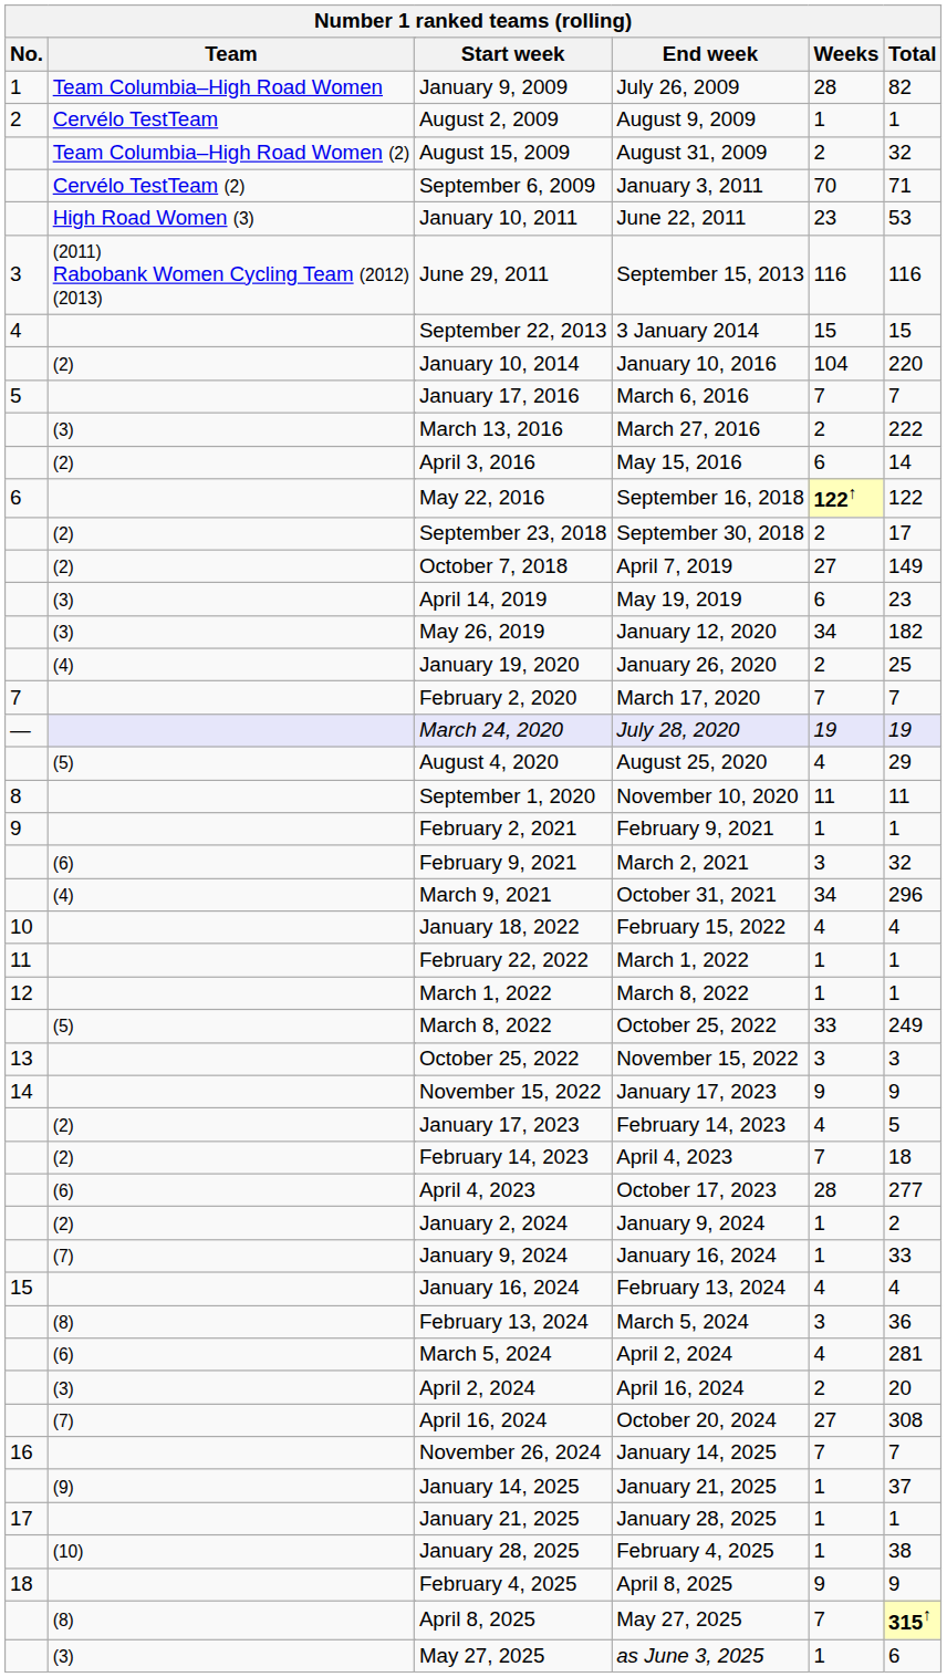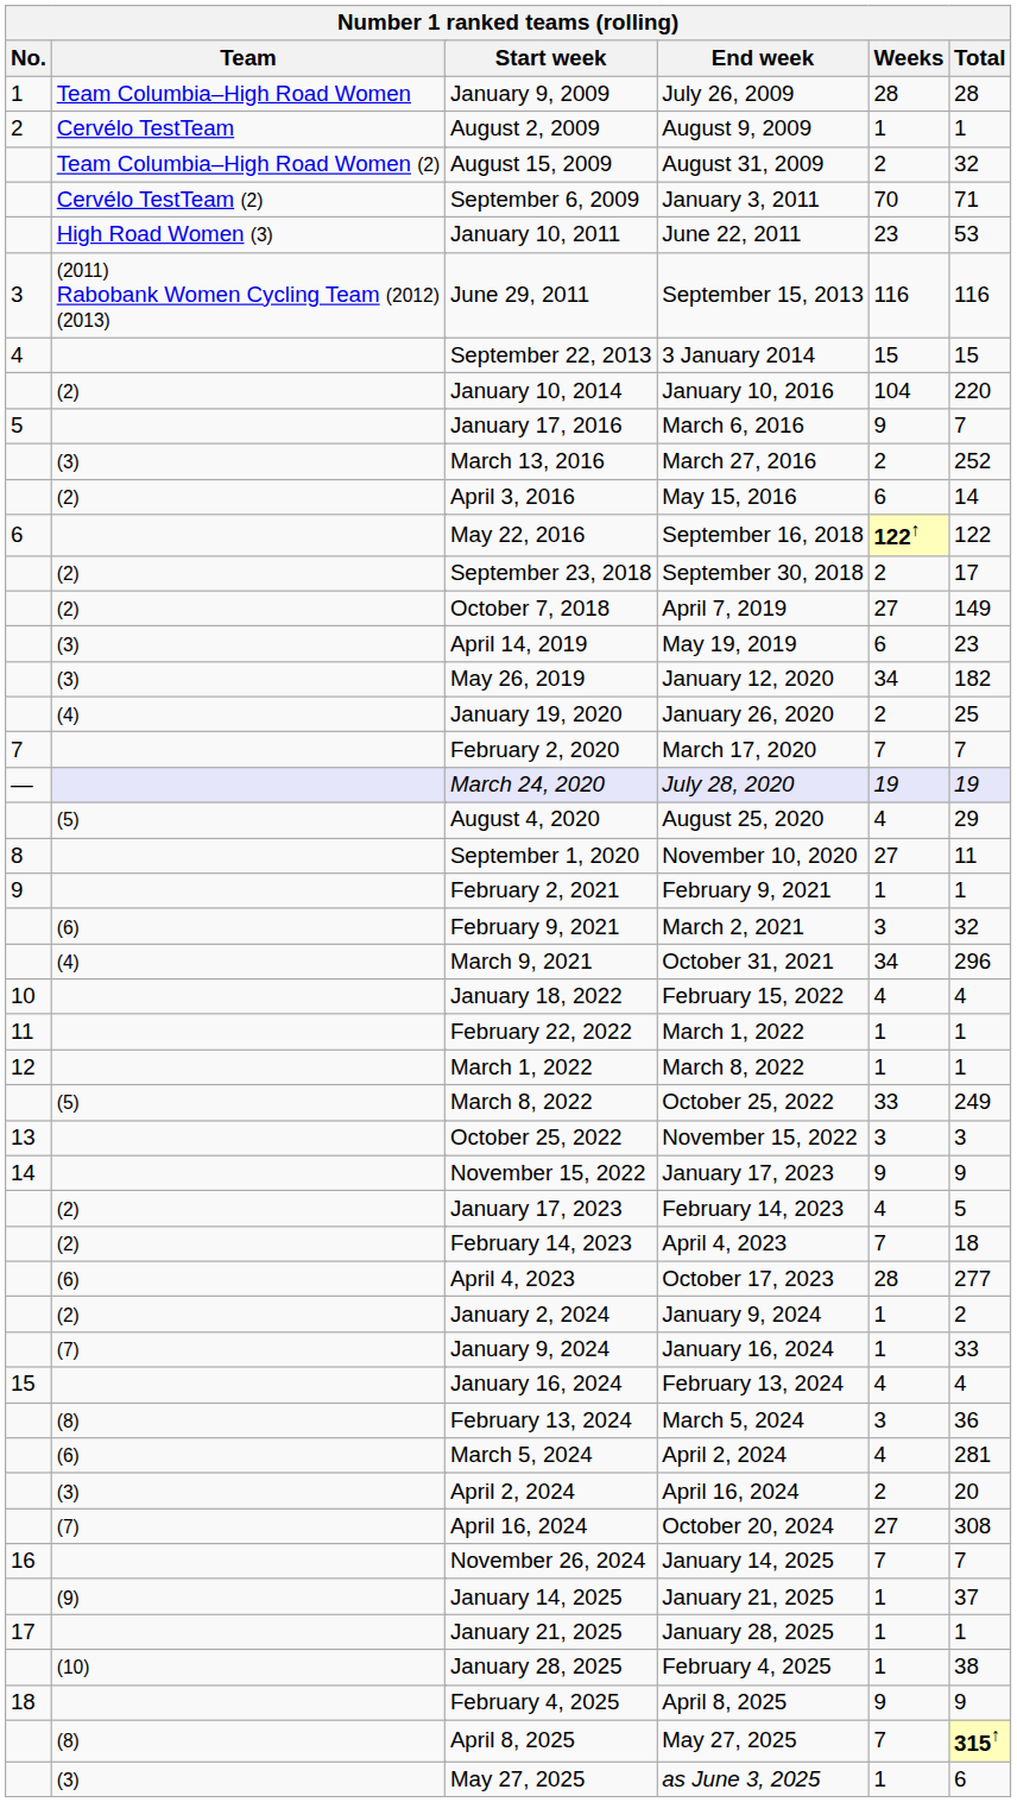January 9, 2009 | Total: 82 -> 28
January 17, 2016 | Weeks: 7 -> 9
March 13, 2016 | Total: 222 -> 252
September 1, 2020 | Weeks: 11 -> 27
